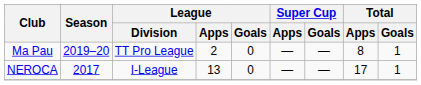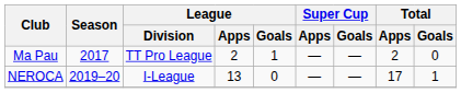Ma Pau | Season: 2019–20 -> 2017
Ma Pau | League / Goals: 0 -> 1
Ma Pau | Total / Apps: 8 -> 2
Ma Pau | Total / Goals: 1 -> 0
NEROCA | Season: 2017 -> 2019–20
